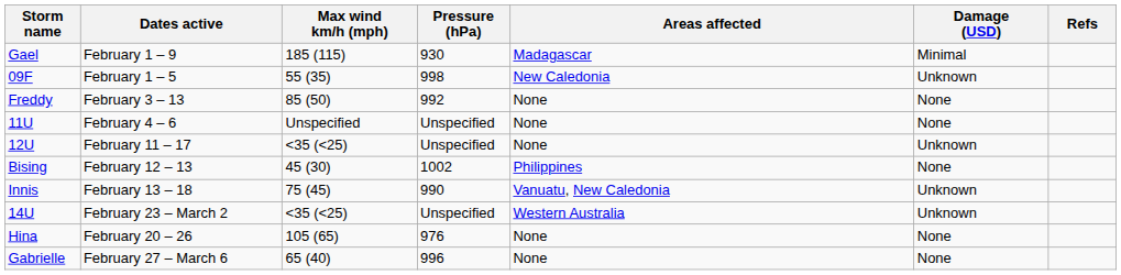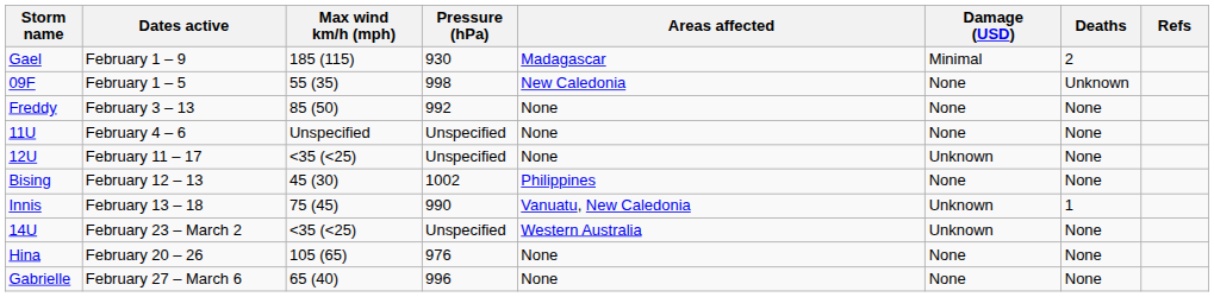+ column: Deaths | 2 | Unknown | None | None | None | None | 1 | None | None | None
09F | Damage (USD): Unknown -> None
